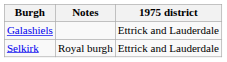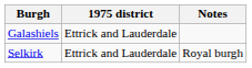columns swapped: Notes <-> 1975 district
